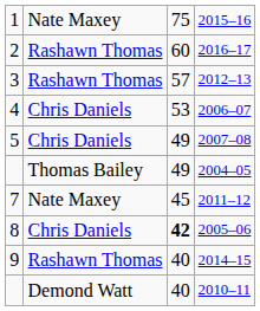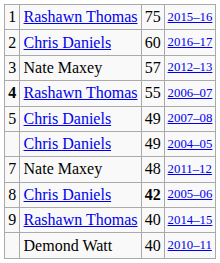2015–16 | column 2: Nate Maxey -> Rashawn Thomas
2016–17 | column 2: Rashawn Thomas -> Chris Daniels
2012–13 | column 2: Rashawn Thomas -> Nate Maxey
2006–07 | column 1: normal -> bold
2006–07 | column 2: Chris Daniels -> Rashawn Thomas
2006–07 | column 3: 53 -> 55
2004–05 | column 2: Thomas Bailey -> Chris Daniels
2011–12 | column 3: 45 -> 48
